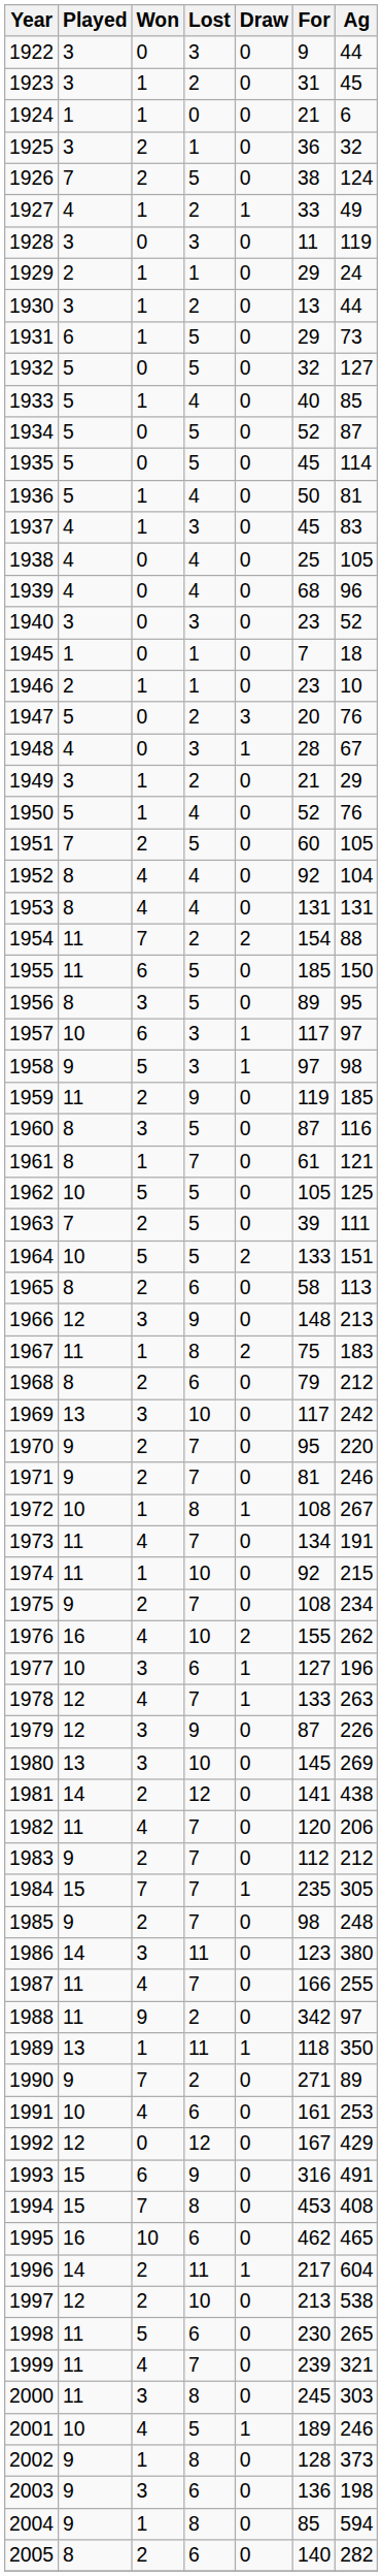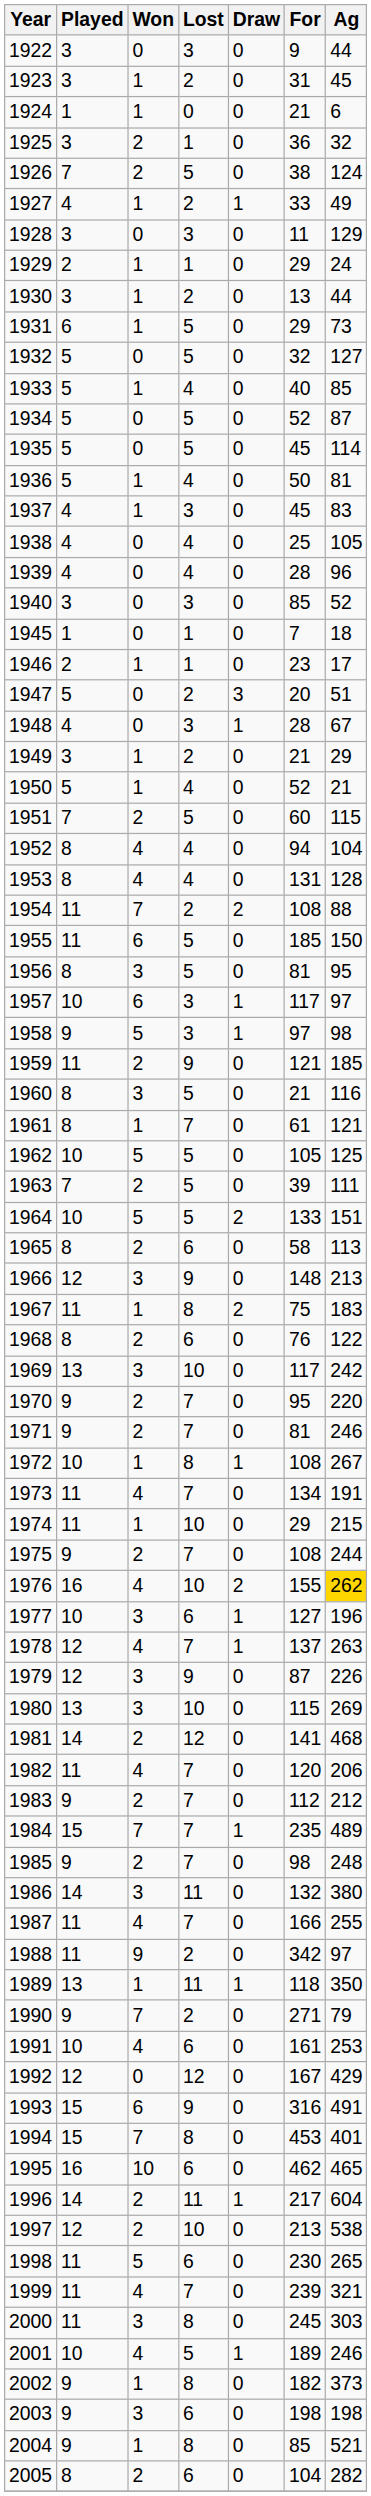1928 | Ag: 119 -> 129
1939 | For: 68 -> 28
1940 | For: 23 -> 85
1946 | Ag: 10 -> 17
1947 | Ag: 76 -> 51
1950 | Ag: 76 -> 21
1951 | Ag: 105 -> 115
1952 | For: 92 -> 94
1953 | Ag: 131 -> 128
1954 | For: 154 -> 108
1956 | For: 89 -> 81
1959 | For: 119 -> 121
1960 | For: 87 -> 21
1968 | For: 79 -> 76
1968 | Ag: 212 -> 122
1974 | For: 92 -> 29
1975 | Ag: 234 -> 244
1976 | Ag: no background -> gold background
1978 | For: 133 -> 137
1980 | For: 145 -> 115
1981 | Ag: 438 -> 468
1984 | Ag: 305 -> 489
1986 | For: 123 -> 132
1990 | Ag: 89 -> 79
1994 | Ag: 408 -> 401
2002 | For: 128 -> 182
2003 | For: 136 -> 198
2004 | Ag: 594 -> 521
2005 | For: 140 -> 104
